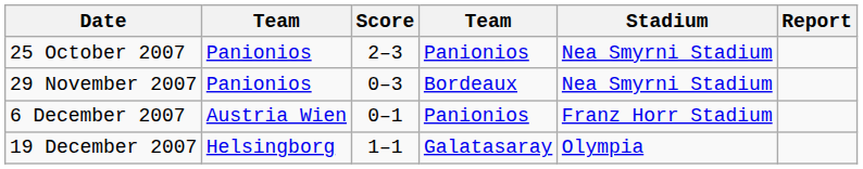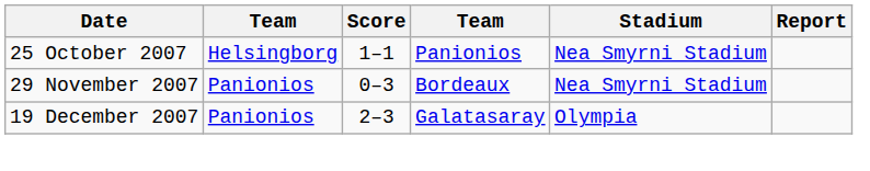25 October 2007 | column 2: Panionios -> Helsingborg
25 October 2007 | Score: 2–3 -> 1–1
- row: 6 December 2007 | Austria Wien | 0–1 | Panionios | Franz Horr Stadium
19 December 2007 | column 2: Helsingborg -> Panionios
19 December 2007 | Score: 1–1 -> 2–3
